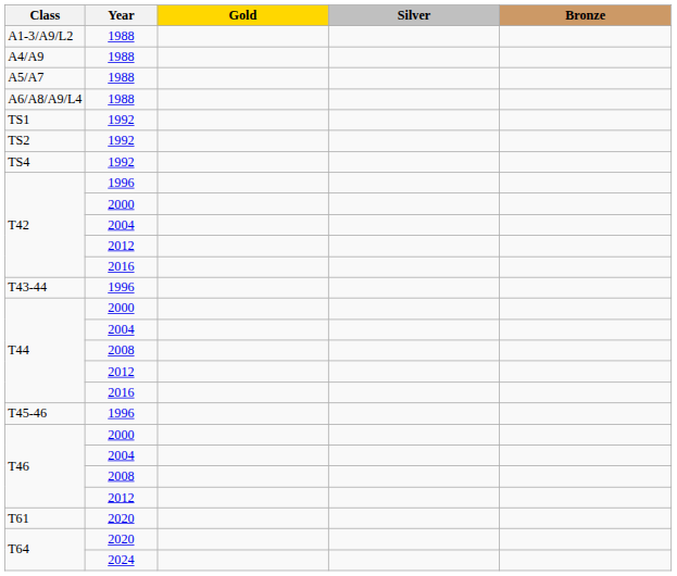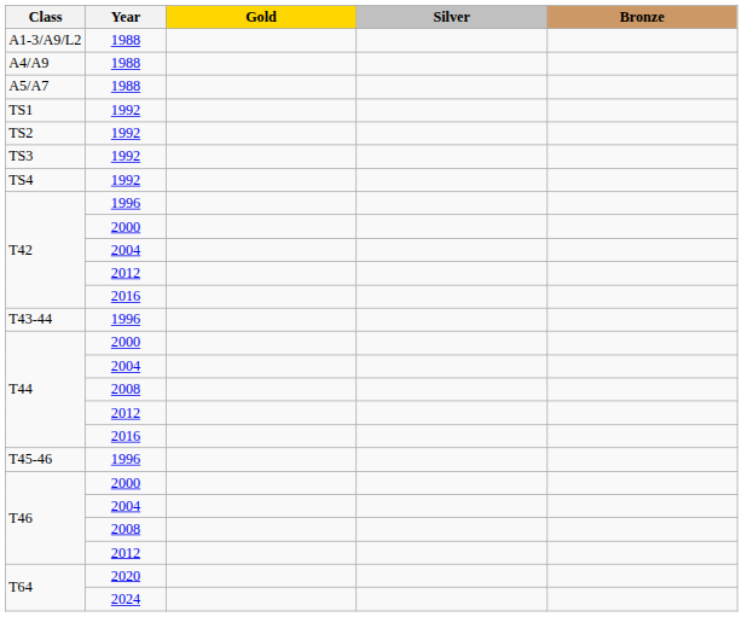- row: A6/A8/A9/L4 | 1988
+ row: TS3 | 1992
- row: T61 | 2020
